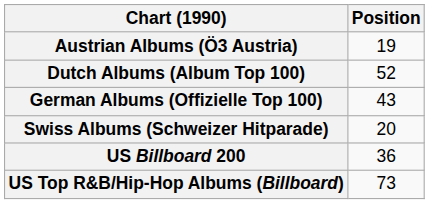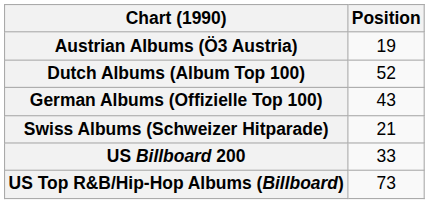Swiss Albums (Schweizer Hitparade) | Position: 20 -> 21
US Billboard 200 | Position: 36 -> 33
